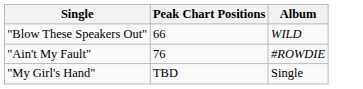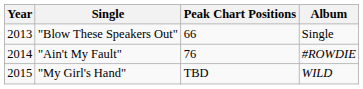+ column: Year | 2013 | 2014 | 2015
"Blow These Speakers Out" | Album: WILD -> Single
"My Girl's Hand" | Album: Single -> WILD
